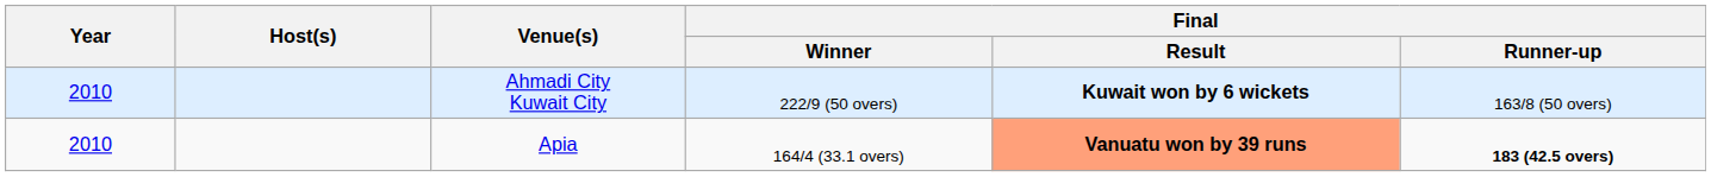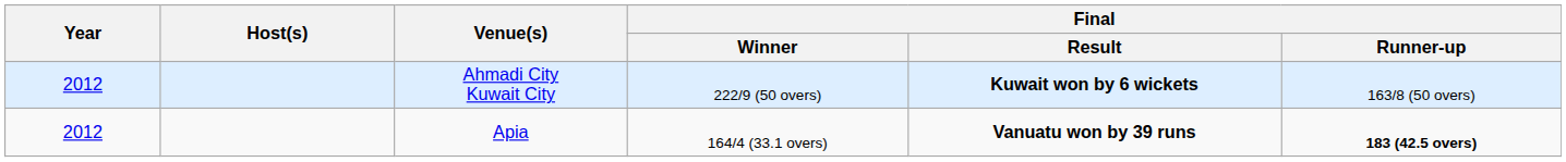Ahmadi City Kuwait City | Year: 2010 -> 2012
Apia | Year: 2010 -> 2012
Apia | Final / Result: lightsalmon background -> no background
